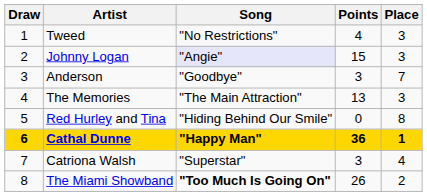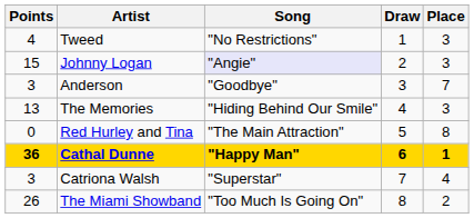columns swapped: Draw <-> Points
The Memories | Song: "The Main Attraction" -> "Hiding Behind Our Smile"
Red Hurley and Tina | Song: "Hiding Behind Our Smile" -> "The Main Attraction"
The Miami Showband | Song: bold -> normal
